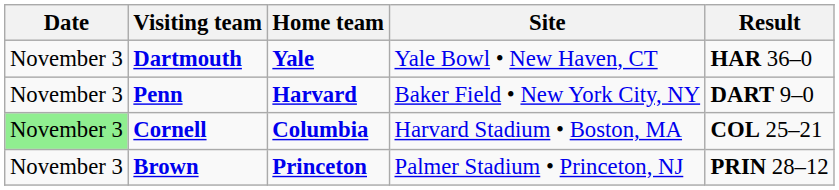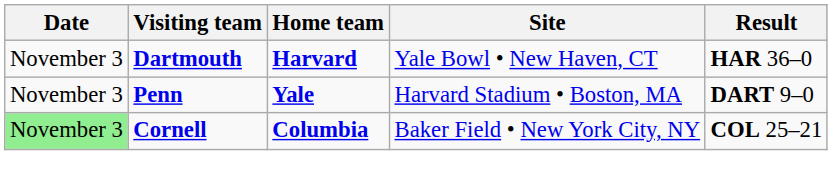Dartmouth | Home team: Yale -> Harvard
Penn | Home team: Harvard -> Yale
Penn | Site: Baker Field • New York City, NY -> Harvard Stadium • Boston, MA
Cornell | Site: Harvard Stadium • Boston, MA -> Baker Field • New York City, NY
- row: November 3 | Brown | Princeton | Palmer Stadium • Princeton, NJ | PRIN 28–12
